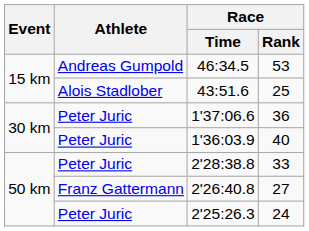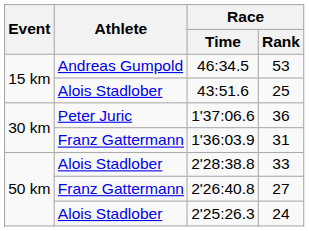1'36:03.9 | Athlete: Peter Juric -> Franz Gattermann
1'36:03.9 | Race / Rank: 40 -> 31
2'28:38.8 | Athlete: Peter Juric -> Alois Stadlober
2'25:26.3 | Athlete: Peter Juric -> Alois Stadlober
